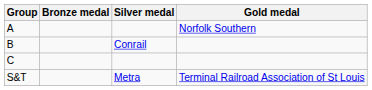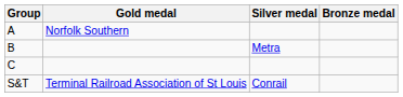columns swapped: Gold medal <-> Bronze medal
B | Silver medal: Conrail -> Metra
S&T | Silver medal: Metra -> Conrail
